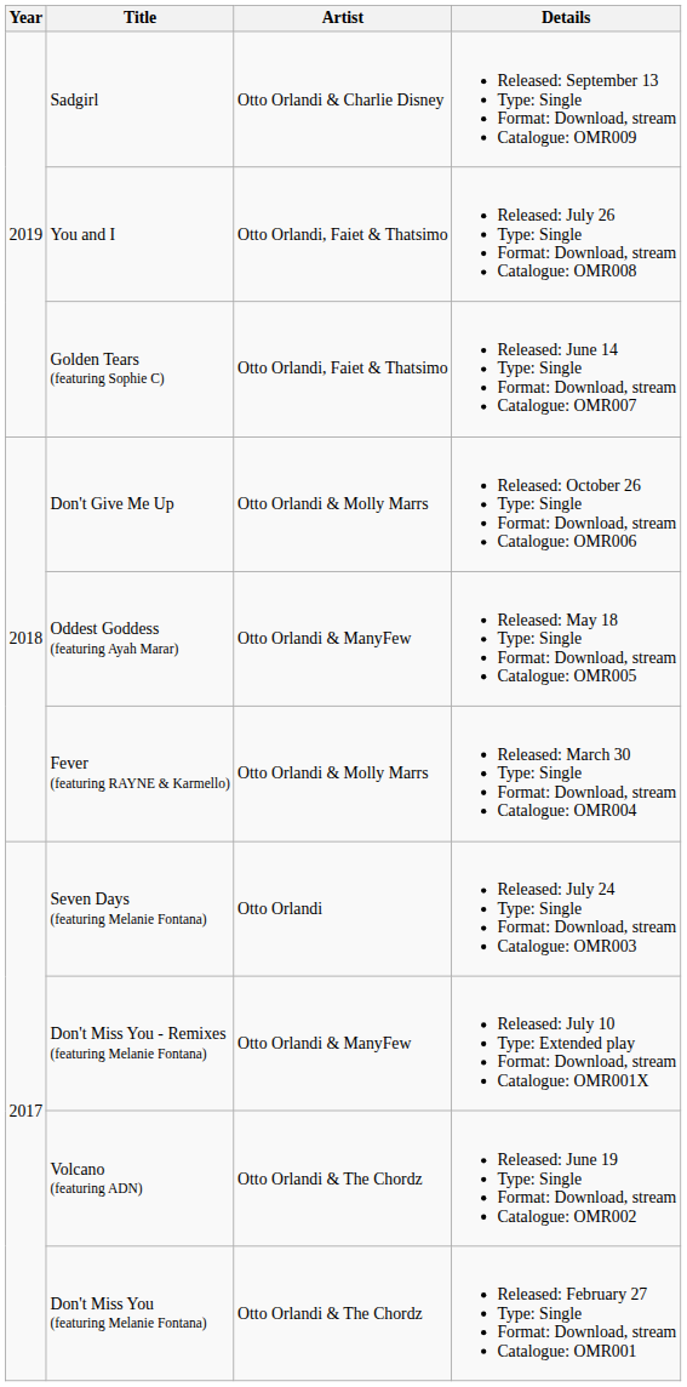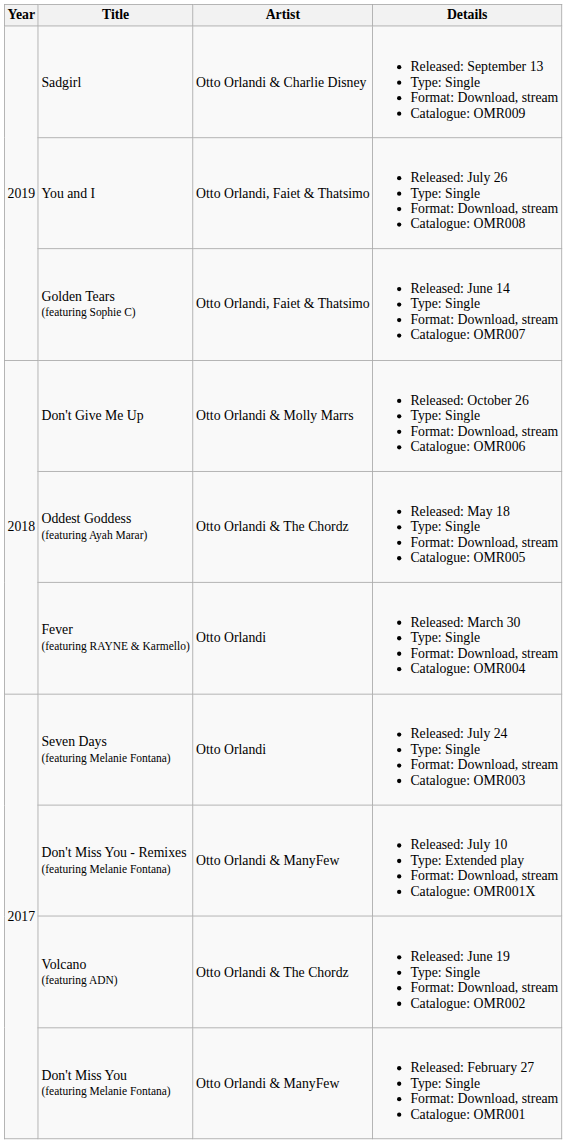Oddest Goddess (featuring Ayah Marar) | Artist: Otto Orlandi & ManyFew -> Otto Orlandi & The Chordz
Fever (featuring RAYNE & Karmello) | Artist: Otto Orlandi & Molly Marrs -> Otto Orlandi
Don't Miss You (featuring Melanie Fontana) | Artist: Otto Orlandi & The Chordz -> Otto Orlandi & ManyFew
